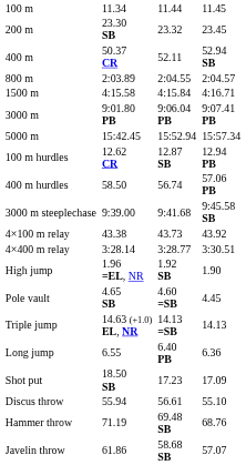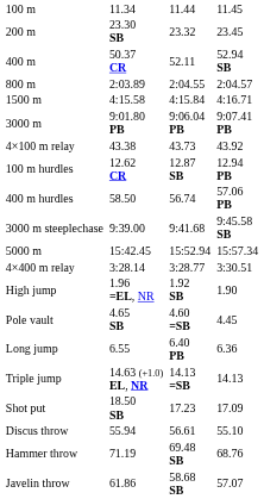rows swapped: 5000 m <-> 4×100 m relay
rows swapped: Long jump <-> Triple jump
